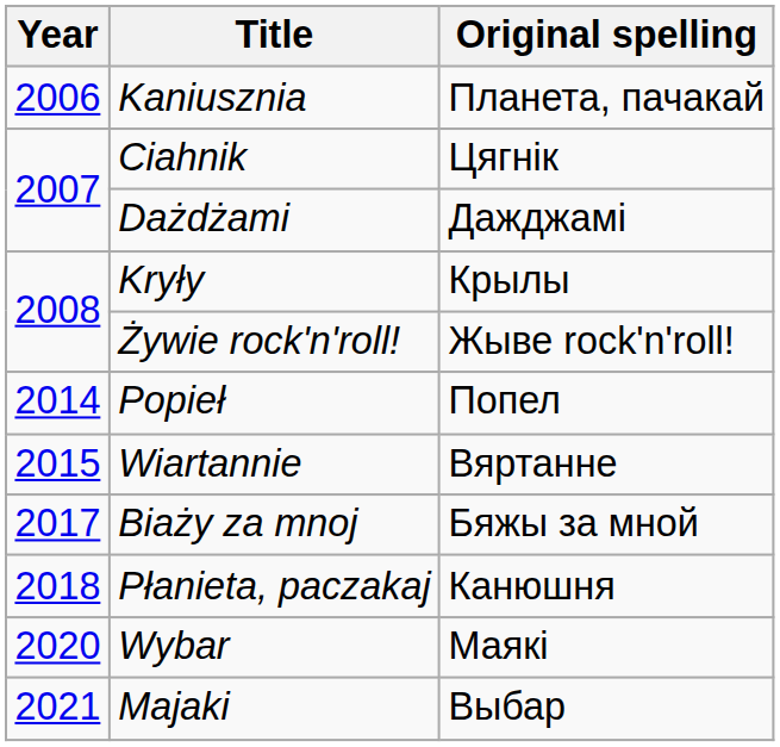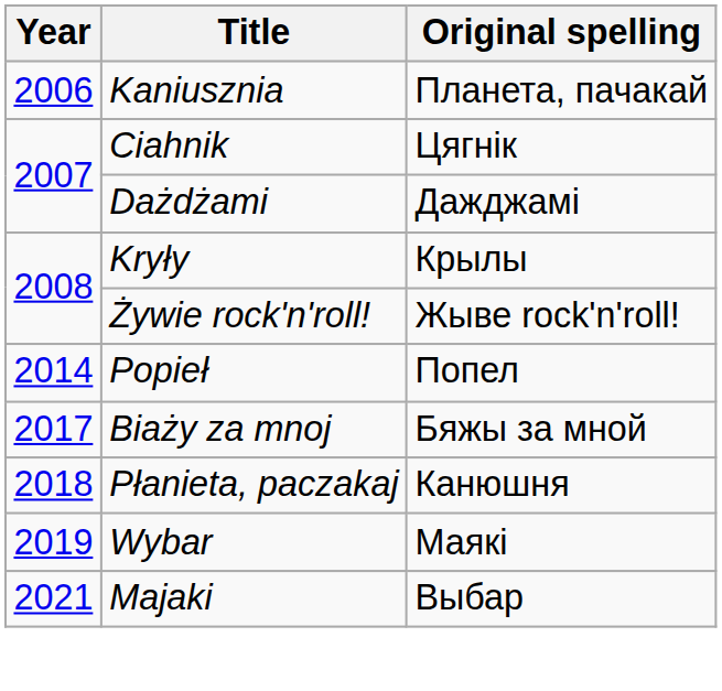- row: 2015 | Wiartannie | Вяртанне
Wybar | Year: 2020 -> 2019
